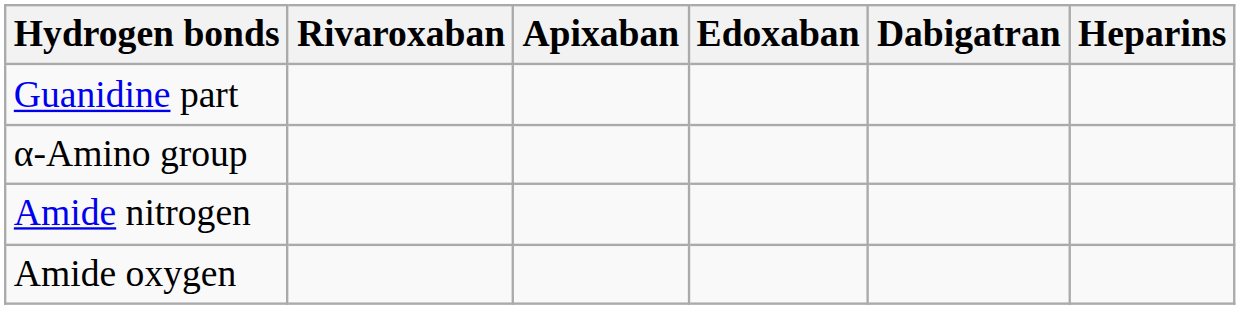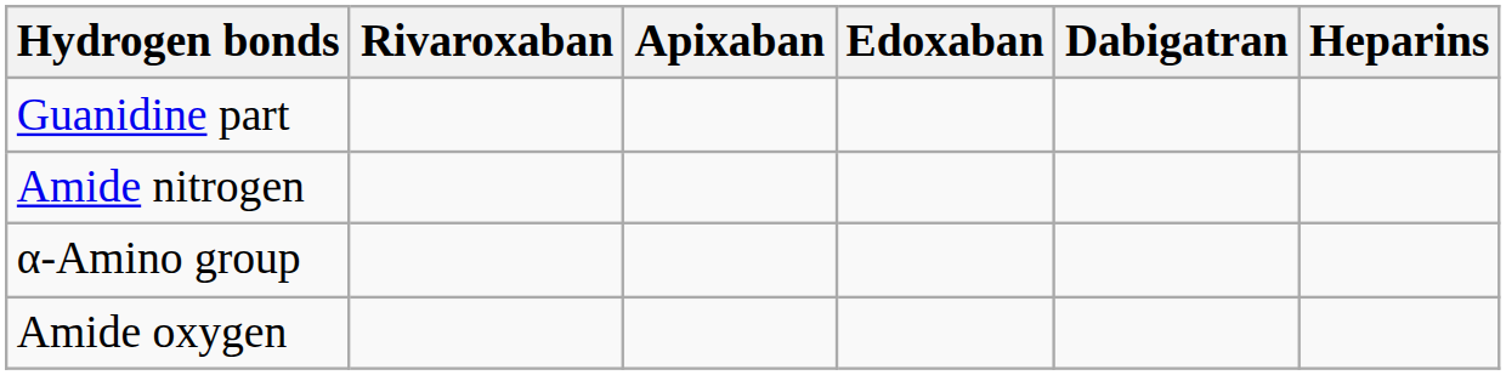rows swapped: α-Amino group <-> Amide nitrogen
